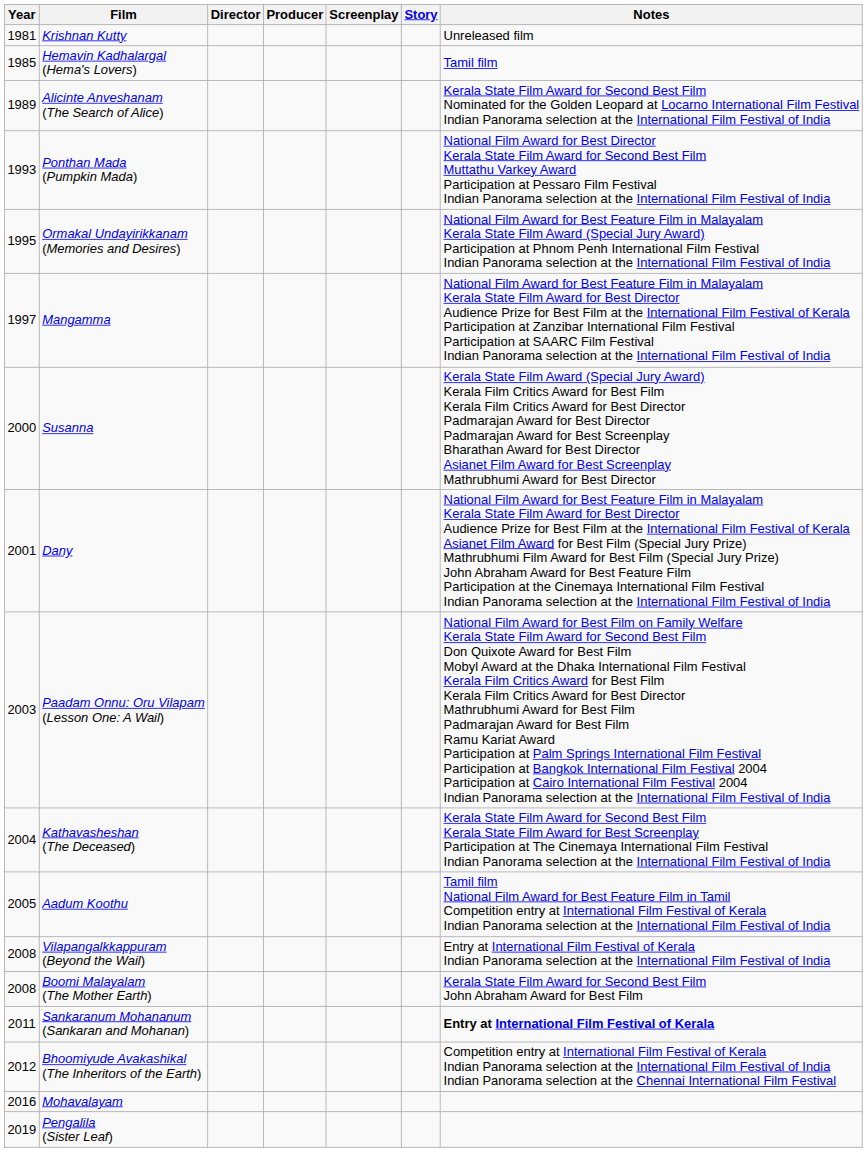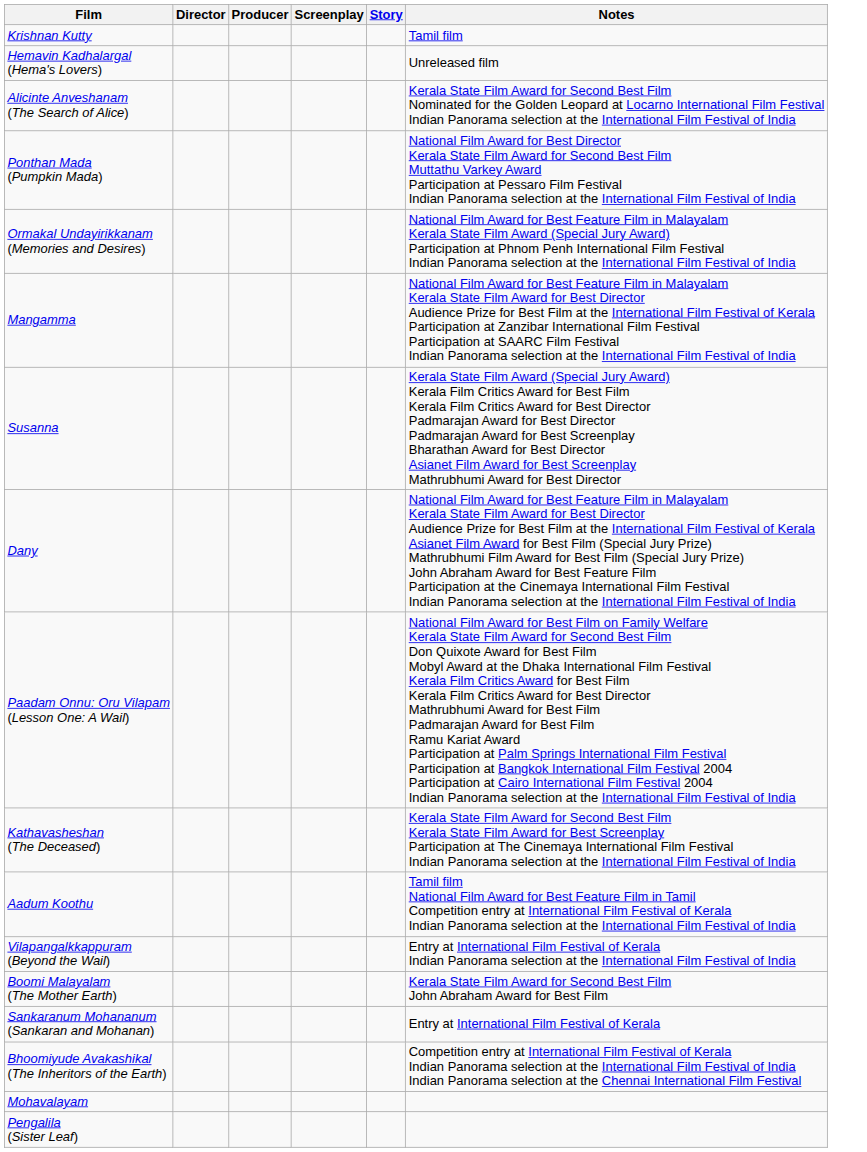- column: Year | 1981 | 1985 | 1989 | 1993 | 1995 | 1997 | 2000 | 2001 | 2003 | 2004 | 2005 | 2008 | 2008 | 2011 | 2012 | 2016 | 2019
Krishnan Kutty | Notes: Unreleased film -> Tamil film
Hemavin Kadhalargal (Hema's Lovers) | Notes: Tamil film -> Unreleased film
Sankaranum Mohananum (Sankaran and Mohanan) | Notes: bold -> normal
